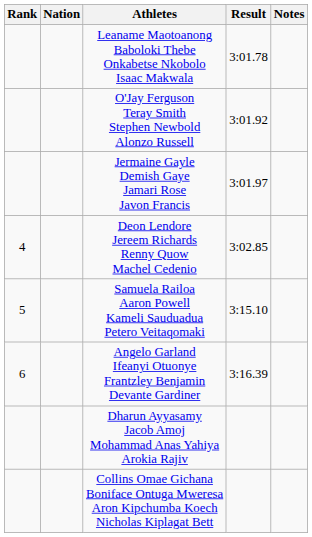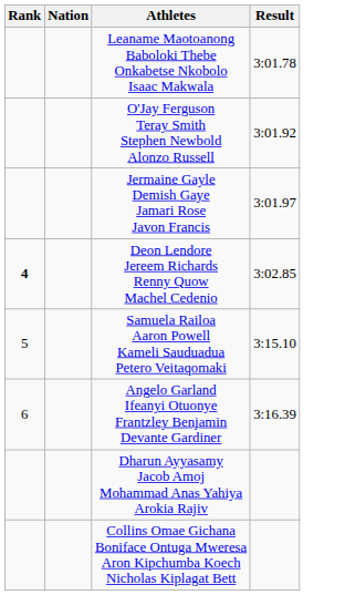- column: Notes
Deon Lendore Jereem Richards Renny Quow Machel Cedenio | Rank: normal -> bold
